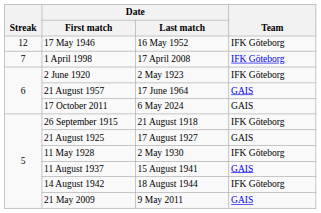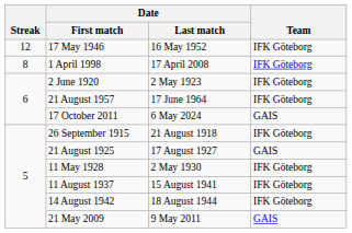1 April 1998 | Streak: 7 -> 8
21 August 1957 | Team: GAIS -> IFK Göteborg
11 August 1937 | Team: GAIS -> IFK Göteborg
